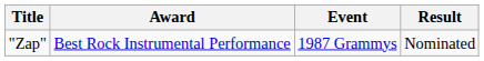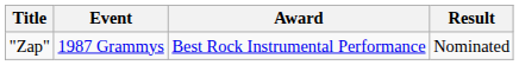columns swapped: Event <-> Award
